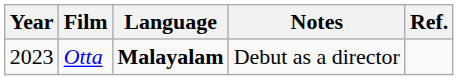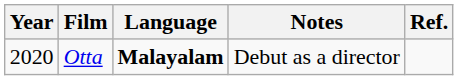Otta | Year: 2023 -> 2020
